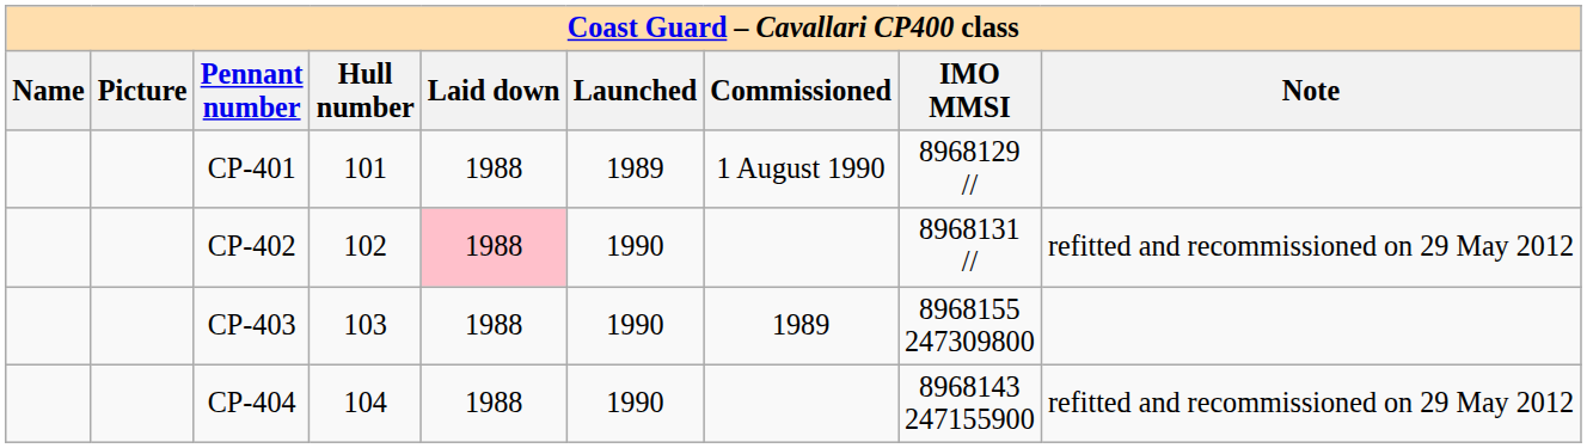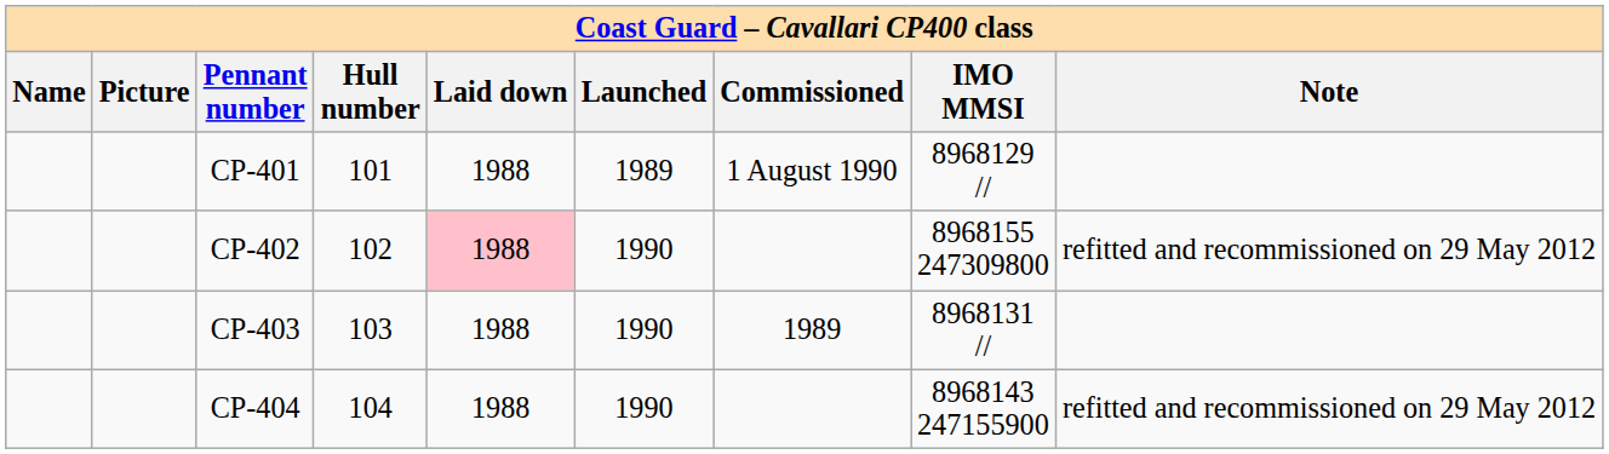CP-402 | IMO MMSI: 8968131 // -> 8968155 247309800
CP-403 | IMO MMSI: 8968155 247309800 -> 8968131 //
